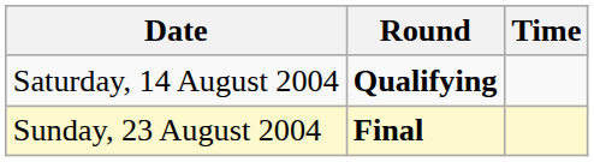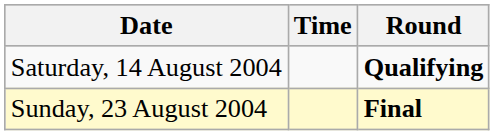columns swapped: Time <-> Round
